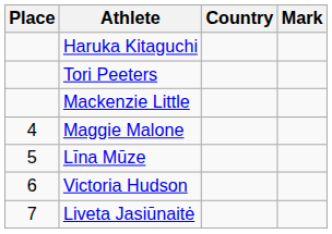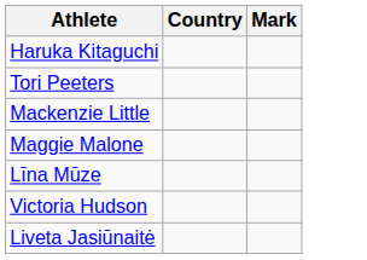- column: Place | 4 | 5 | 6 | 7
